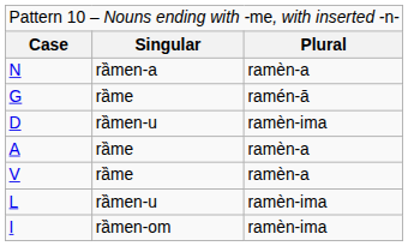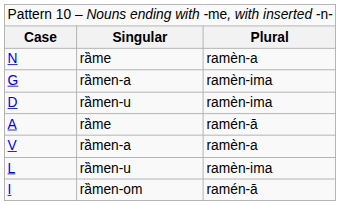N | column 2: rȁmen-a -> rȁme
G | column 2: rȁme -> rȁmen-a
G | column 3: ramén-ā -> ramèn-ima
A | column 3: ramèn-a -> ramén-ā
V | column 2: rȁme -> rȁmen-a
I | column 3: ramèn-ima -> ramén-ā
